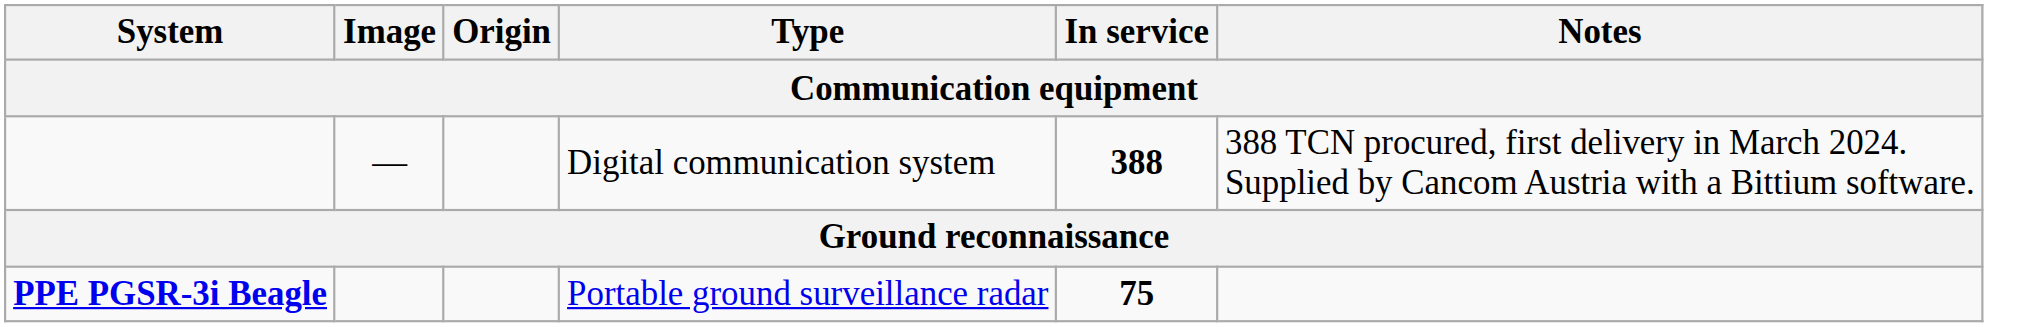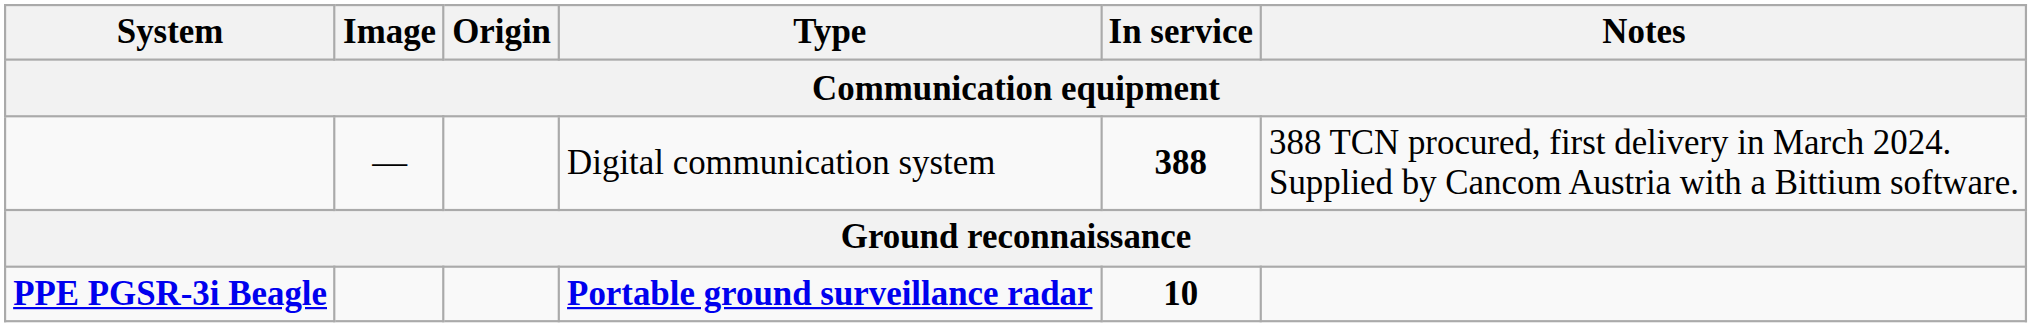PPE PGSR-3i Beagle | Type: normal -> bold
PPE PGSR-3i Beagle | In service: 75 -> 10
